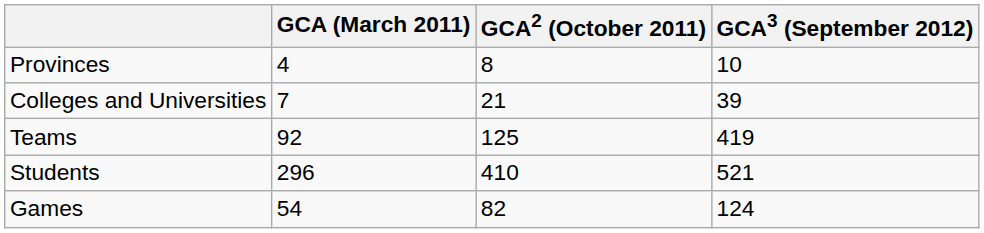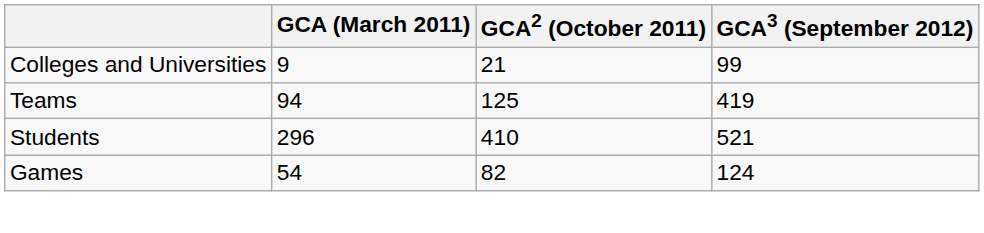- row: Provinces | 4 | 8 | 10
Colleges and Universities | GCA (March 2011): 7 -> 9
Colleges and Universities | GCA3 (September 2012): 39 -> 99
Teams | GCA (March 2011): 92 -> 94
